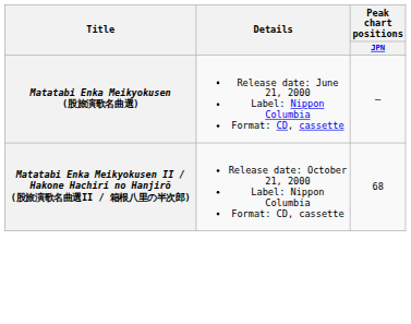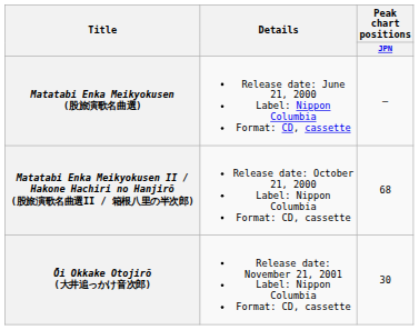+ row: Ōi Okkake Otojirō (大井追っかけ音次郎) | Release date: November 21, 2001 Label: Nippon Columbia Format: CD, cassette | 30
